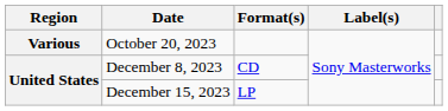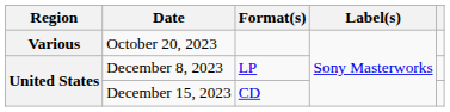December 8, 2023 | Format(s): CD -> LP
December 15, 2023 | Format(s): LP -> CD
